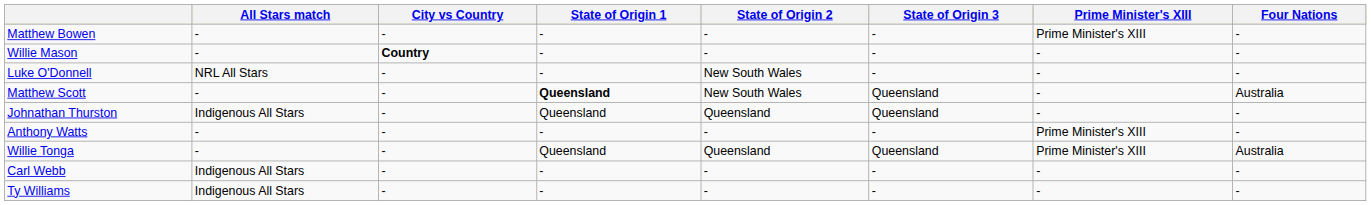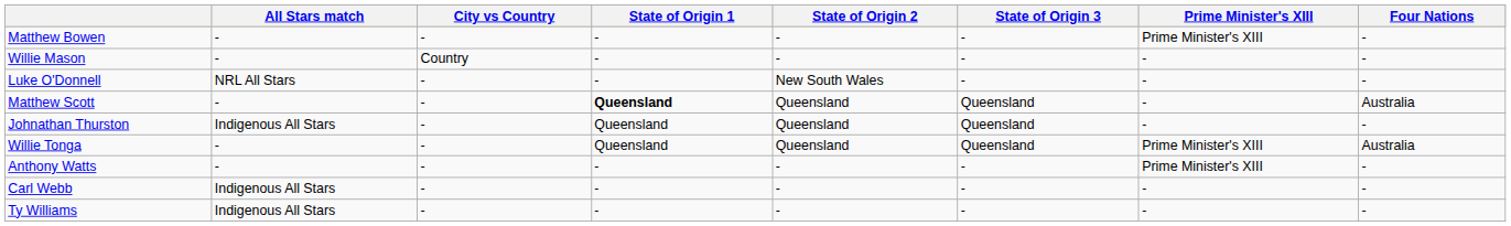Willie Mason | City vs Country: bold -> normal
Matthew Scott | State of Origin 2: New South Wales -> Queensland
rows swapped: Willie Tonga <-> Anthony Watts
